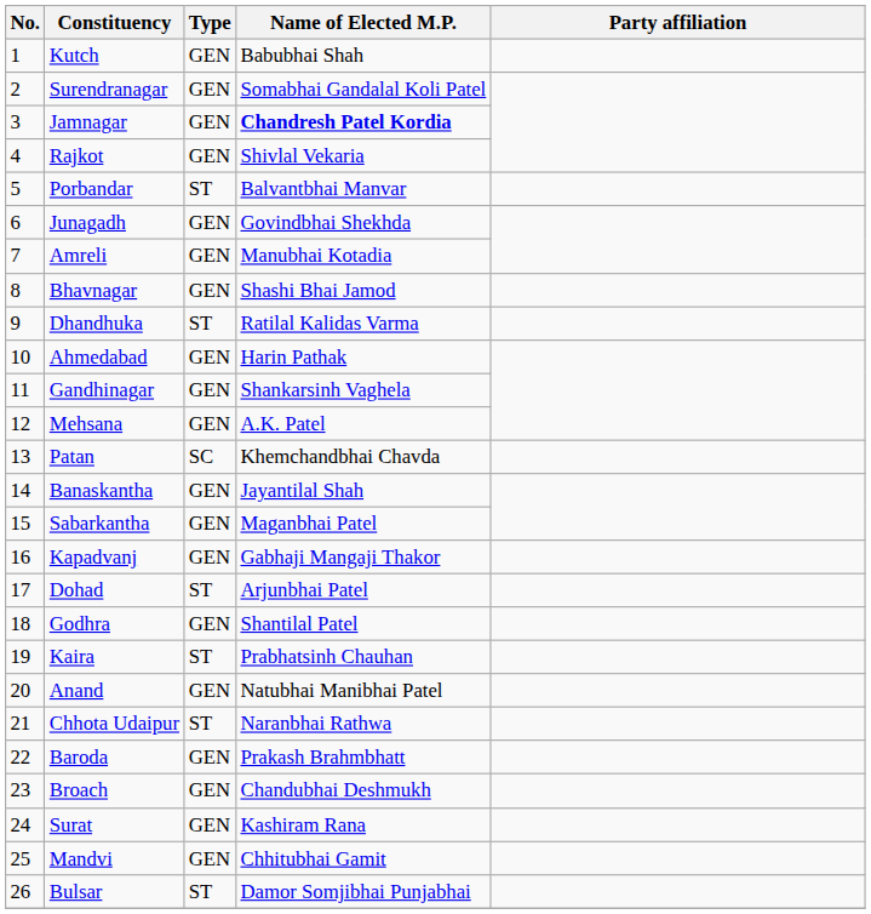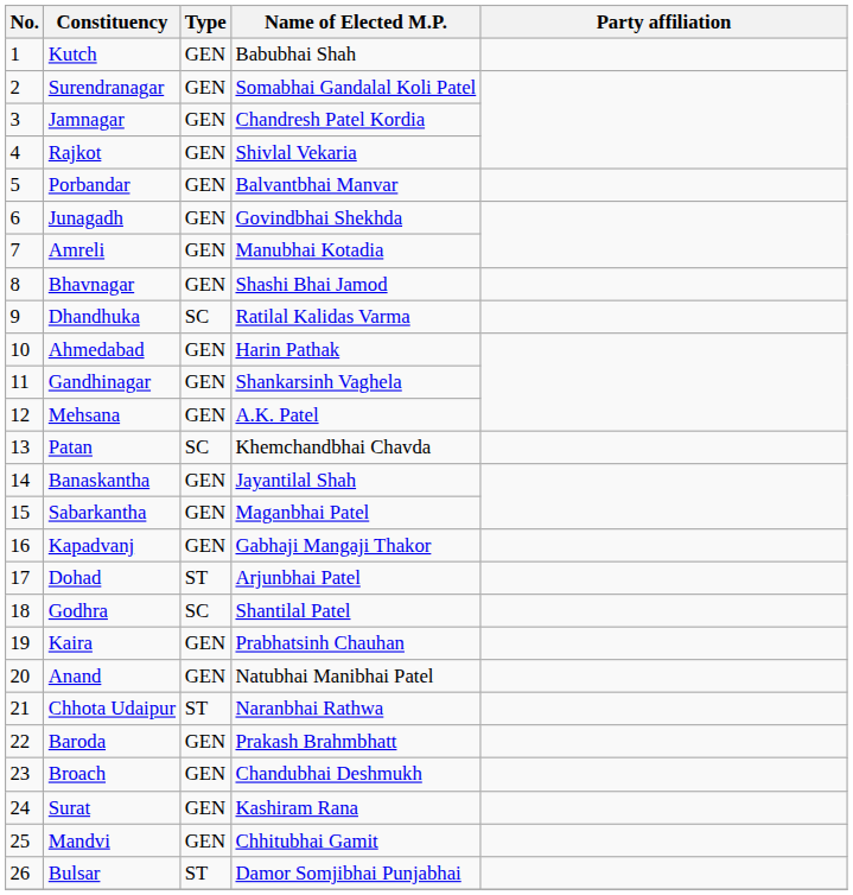Jamnagar | Name of Elected M.P.: bold -> normal
Porbandar | Type: ST -> GEN
Dhandhuka | Type: ST -> SC
Godhra | Type: GEN -> SC
Kaira | Type: ST -> GEN
